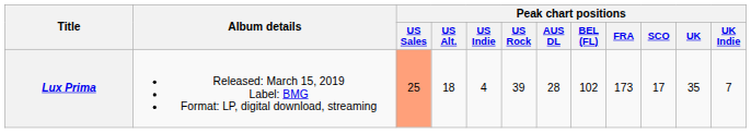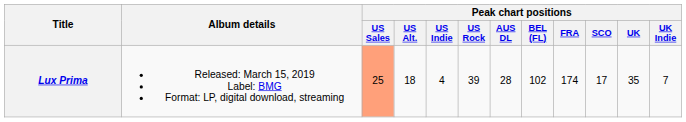Lux Prima | Peak chart positions / FRA: 173 -> 174
